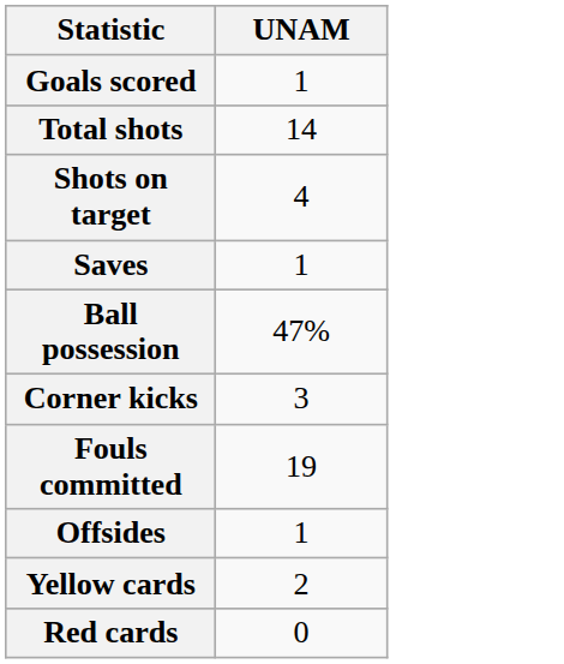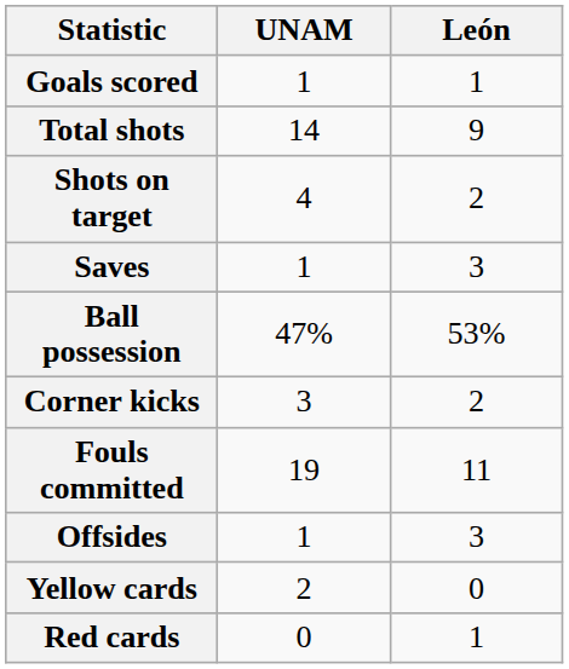+ column: León | 1 | 9 | 2 | 3 | 53% | 2 | 11 | 3 | 0 | 1
